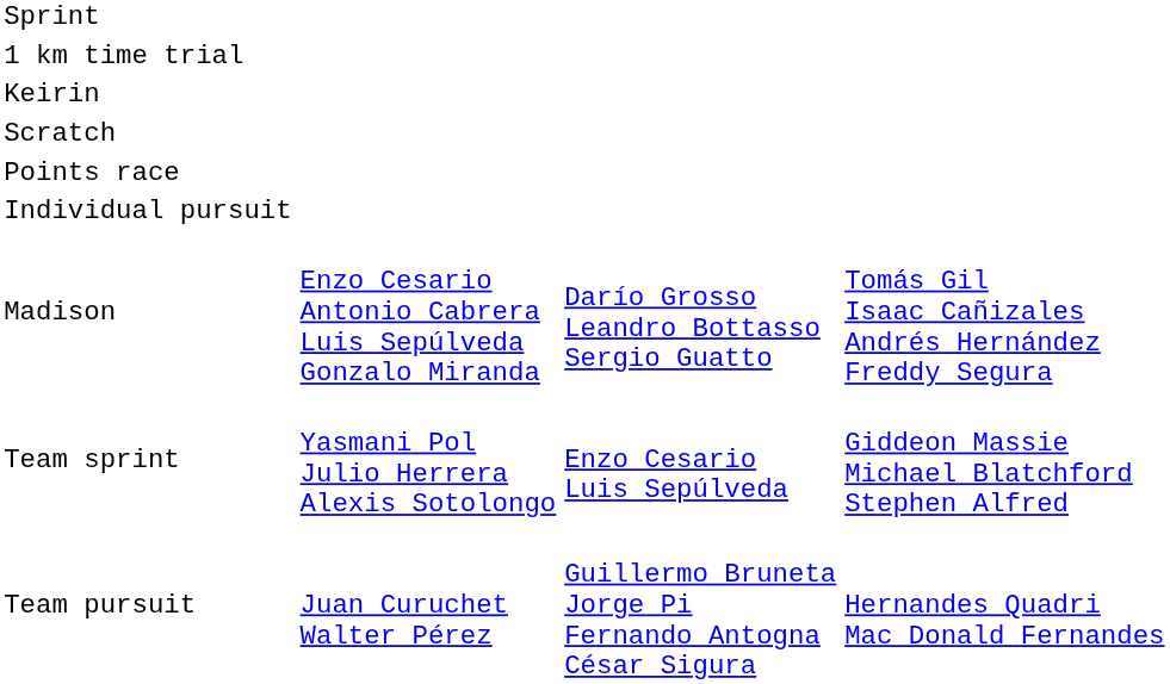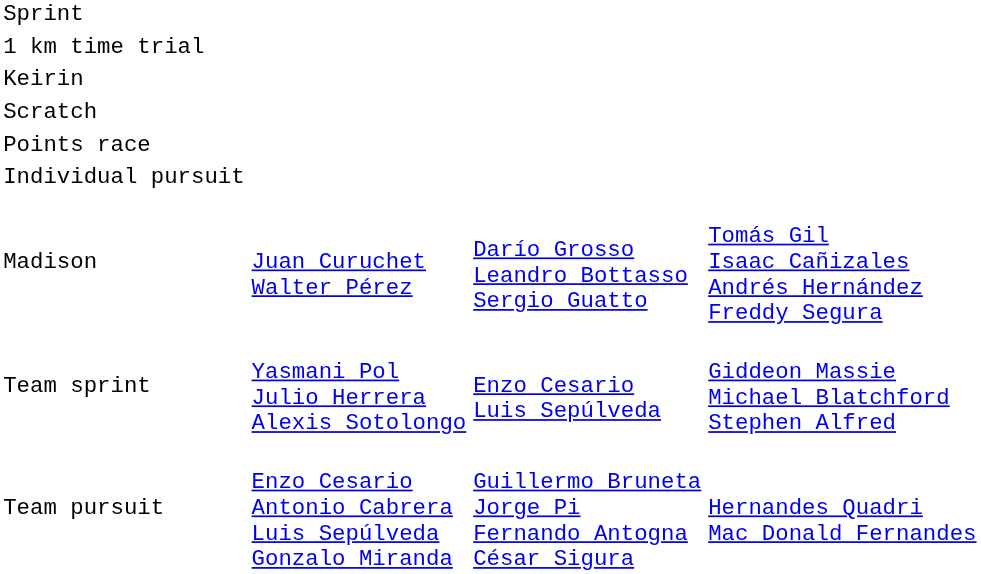Madison | column 2: Enzo Cesario Antonio Cabrera Luis Sepúlveda Gonzalo Miranda -> Juan Curuchet Walter Pérez
Team pursuit | column 2: Juan Curuchet Walter Pérez -> Enzo Cesario Antonio Cabrera Luis Sepúlveda Gonzalo Miranda
